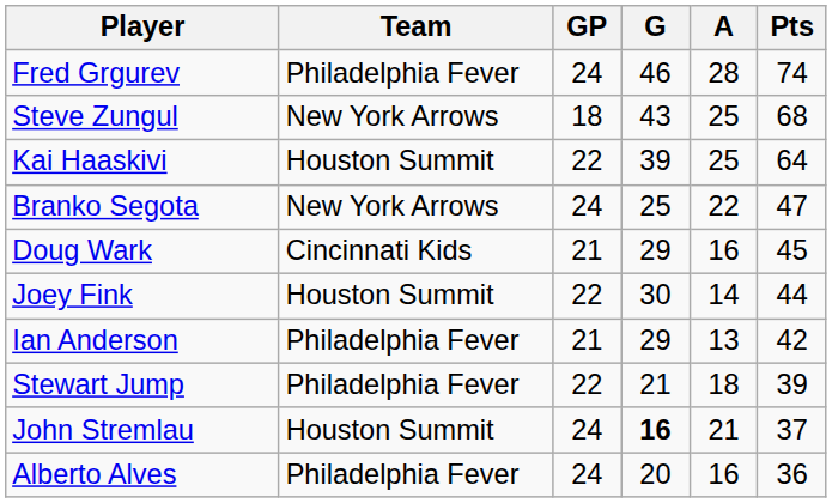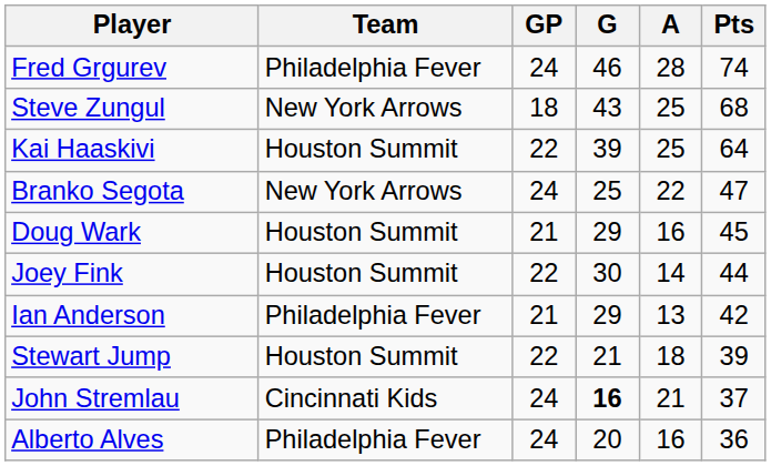Doug Wark | Team: Cincinnati Kids -> Houston Summit
Stewart Jump | Team: Philadelphia Fever -> Houston Summit
John Stremlau | Team: Houston Summit -> Cincinnati Kids
